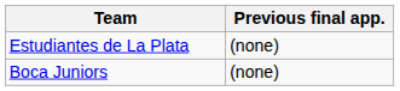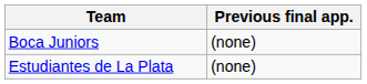rows swapped: Boca Juniors <-> Estudiantes de La Plata
